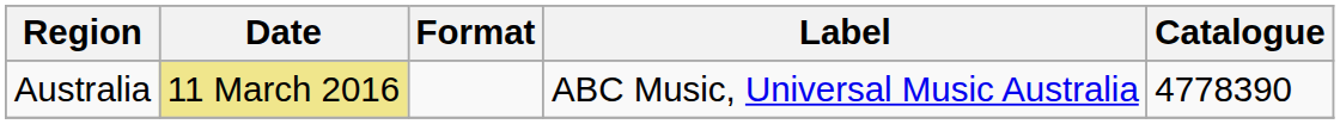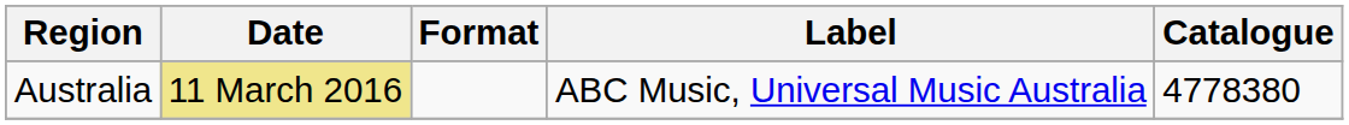Australia | Catalogue: 4778390 -> 4778380
